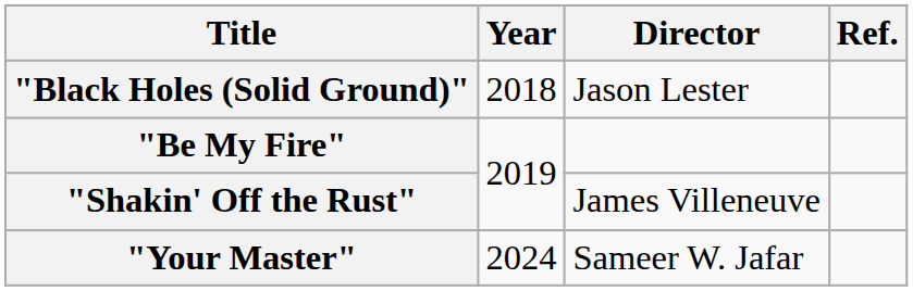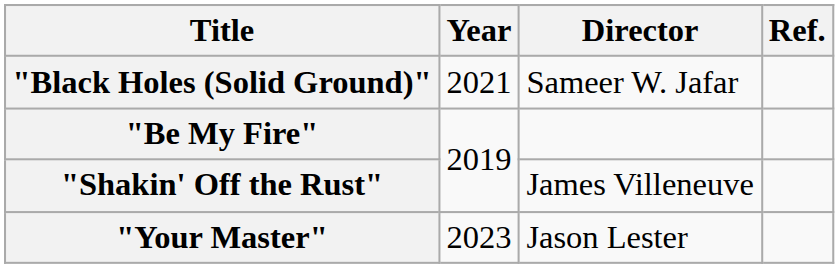"Black Holes (Solid Ground)" | Year: 2018 -> 2021
"Black Holes (Solid Ground)" | Director: Jason Lester -> Sameer W. Jafar
"Your Master" | Year: 2024 -> 2023
"Your Master" | Director: Sameer W. Jafar -> Jason Lester
